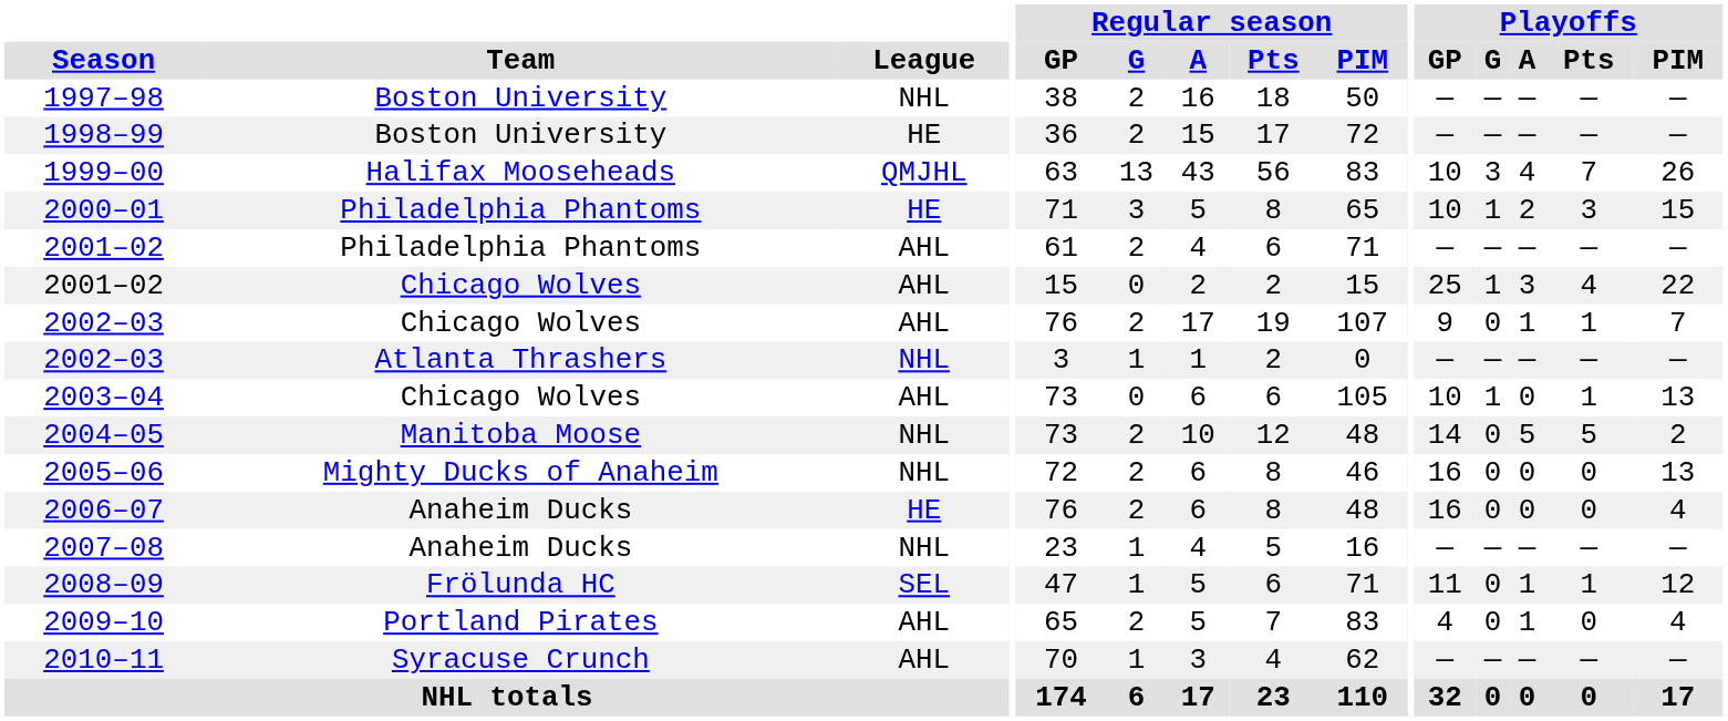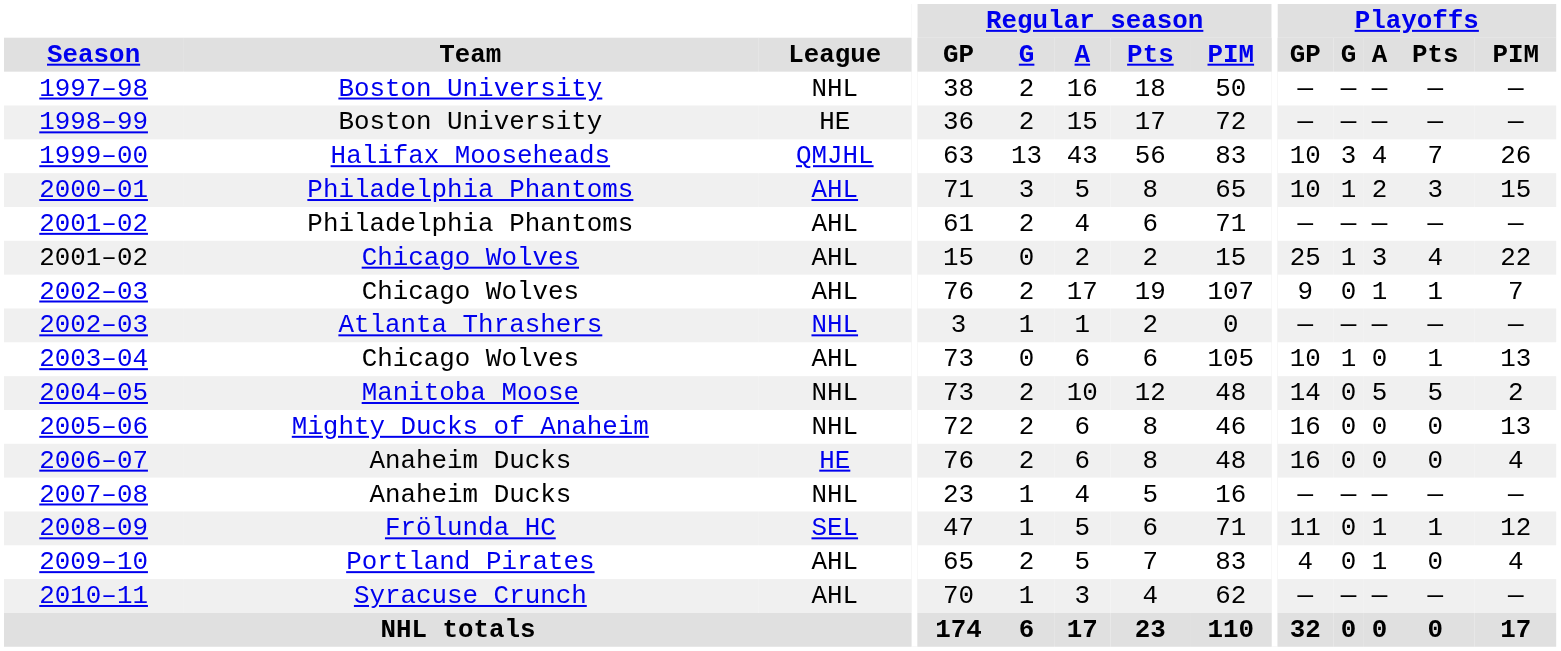2000–01 | League: HE -> AHL
